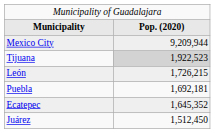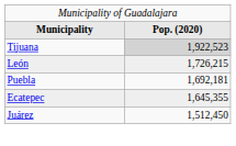- row: Mexico City | 9,209,944
Ecatepec | column 2: 1,645,352 -> 1,645,355
